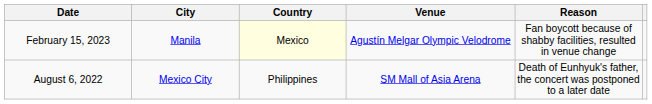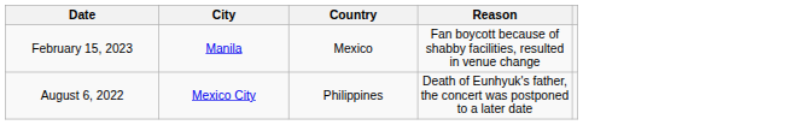- column: Venue | Agustín Melgar Olympic Velodrome | SM Mall of Asia Arena
February 15, 2023 | Country: lightyellow background -> no background
